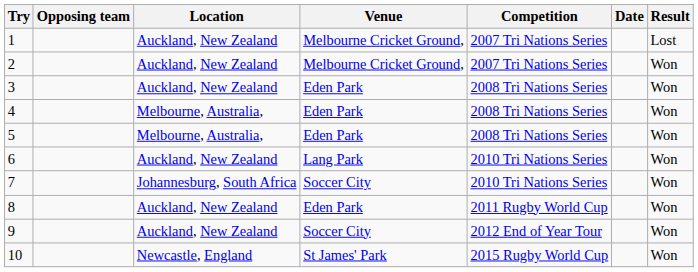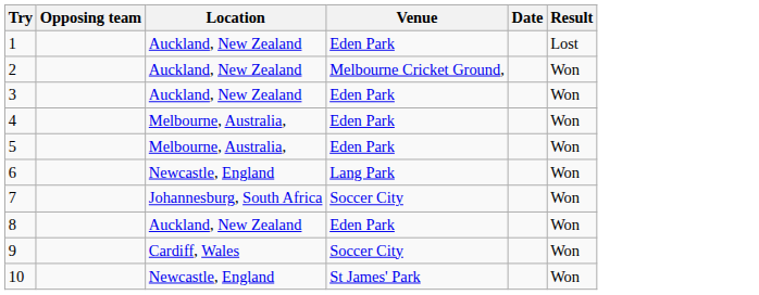- column: Competition | 2007 Tri Nations Series | 2007 Tri Nations Series | 2008 Tri Nations Series | 2008 Tri Nations Series | 2008 Tri Nations Series | 2010 Tri Nations Series | 2010 Tri Nations Series | 2011 Rugby World Cup | 2012 End of Year Tour | 2015 Rugby World Cup
1 | Venue: Melbourne Cricket Ground, -> Eden Park
6 | Location: Auckland, New Zealand -> Newcastle, England
9 | Location: Auckland, New Zealand -> Cardiff, Wales
